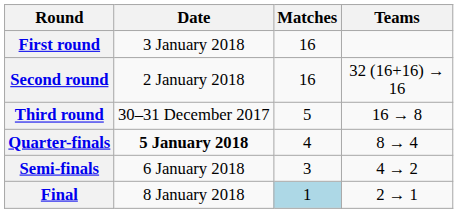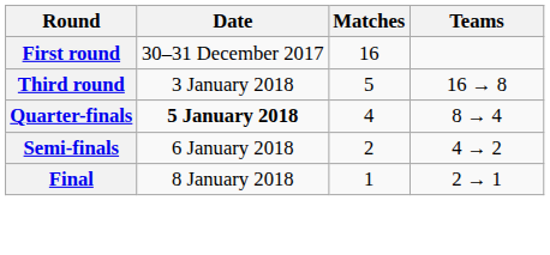First round | Date: 3 January 2018 -> 30–31 December 2017
- row: Second round | 2 January 2018 | 16 | 32 (16+16) → 16
Third round | Date: 30–31 December 2017 -> 3 January 2018
Semi-finals | Matches: 3 -> 2
Final | Matches: lightblue background -> no background
